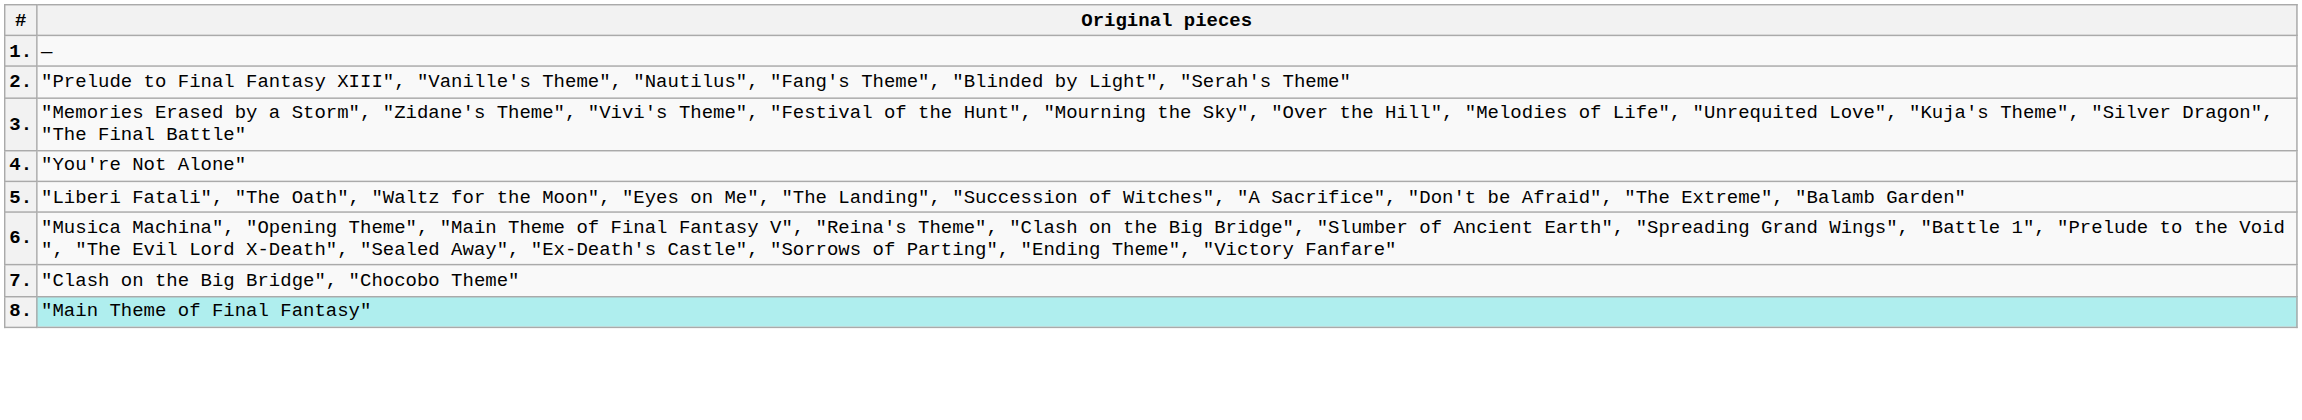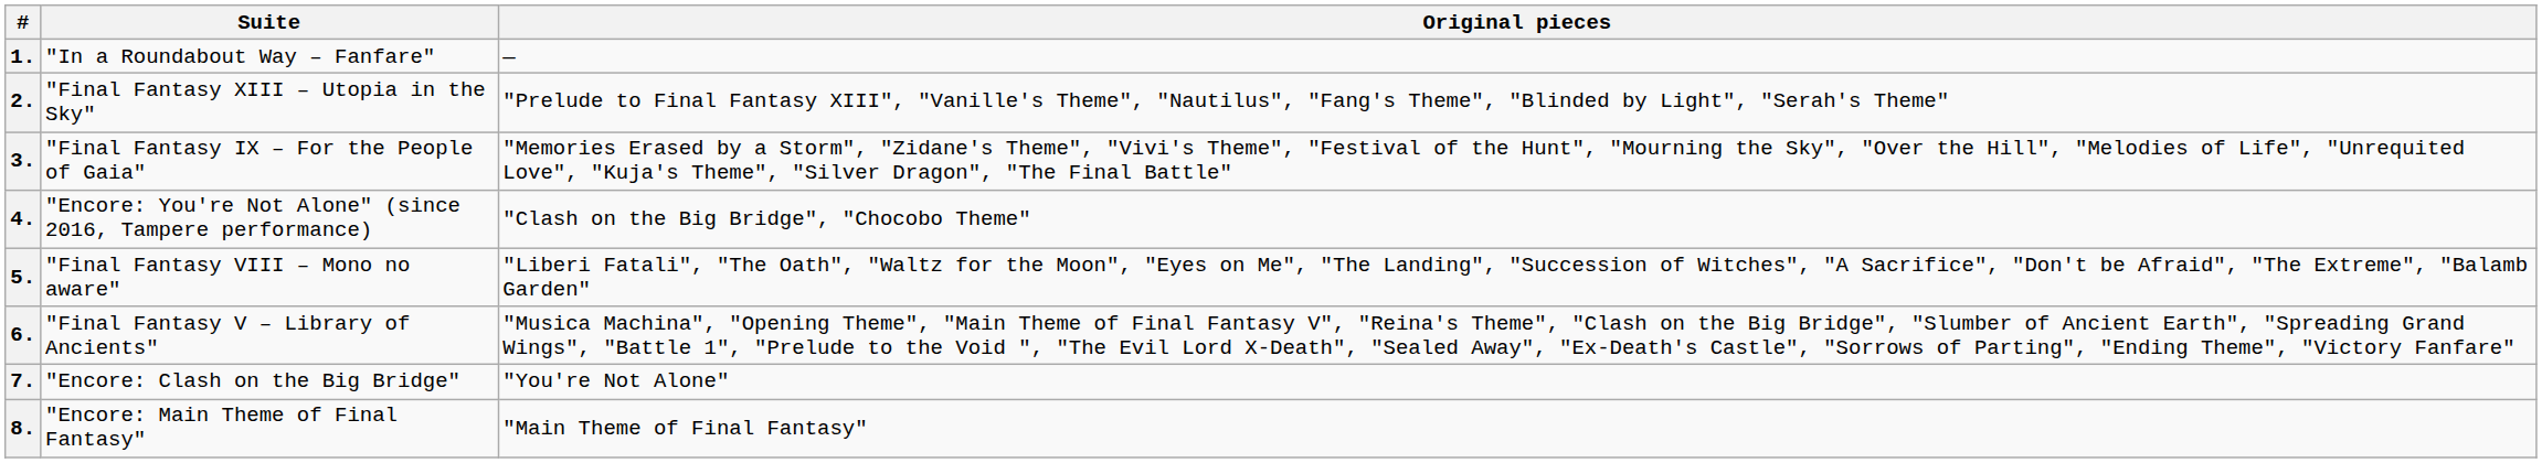+ column: Suite | "In a Roundabout Way – Fanfare" | "Final Fantasy XIII – Utopia in the Sky" | "Final Fantasy IX – For the People of Gaia" | "Encore: You're Not Alone" (since 2016, Tampere performance) | "Final Fantasy VIII – Mono no aware" | "Final Fantasy V – Library of Ancients" | "Encore: Clash on the Big Bridge" | "Encore: Main Theme of Final Fantasy"
4. | Original pieces: "You're Not Alone" -> "Clash on the Big Bridge", "Chocobo Theme"
7. | Original pieces: "Clash on the Big Bridge", "Chocobo Theme" -> "You're Not Alone"
8. | Original pieces: paleturquoise background -> no background
